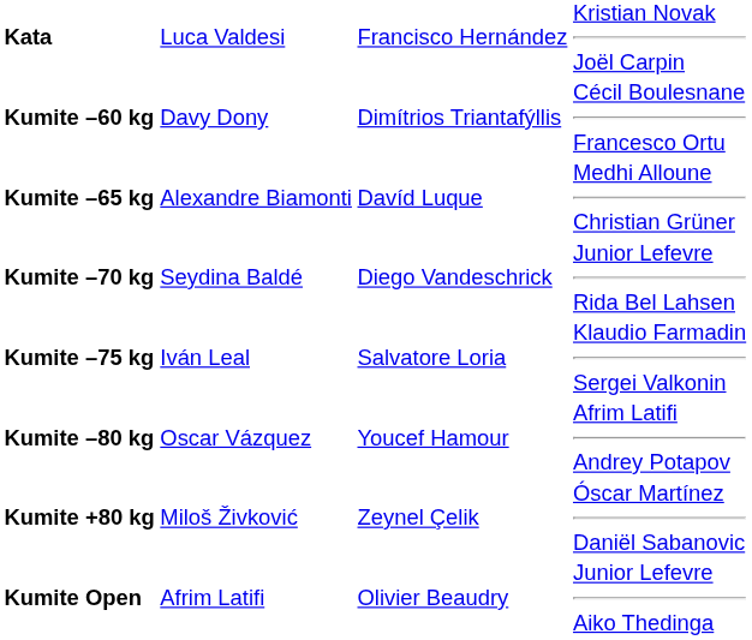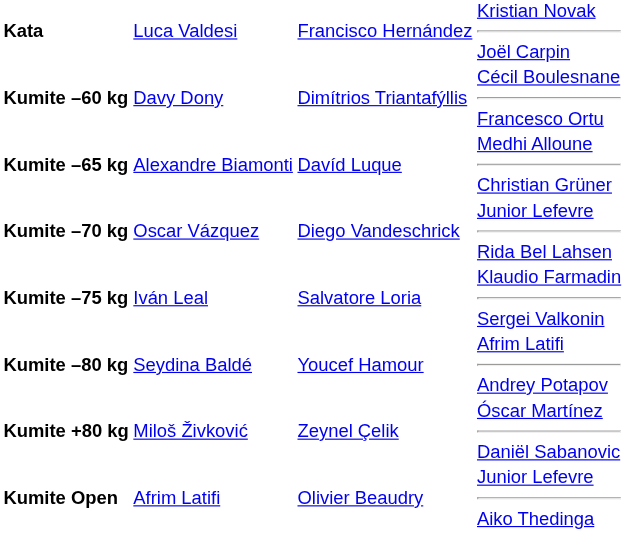Kumite –70 kg | column 2: Seydina Baldé -> Oscar Vázquez
Kumite –80 kg | column 2: Oscar Vázquez -> Seydina Baldé
